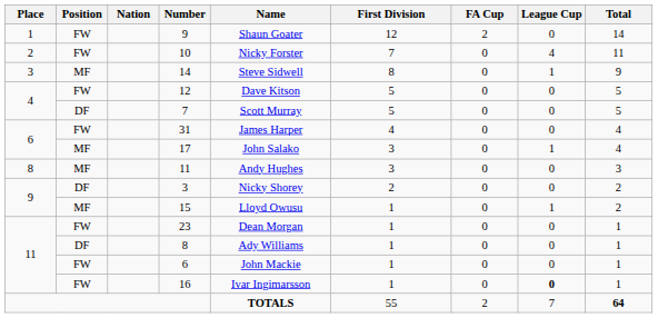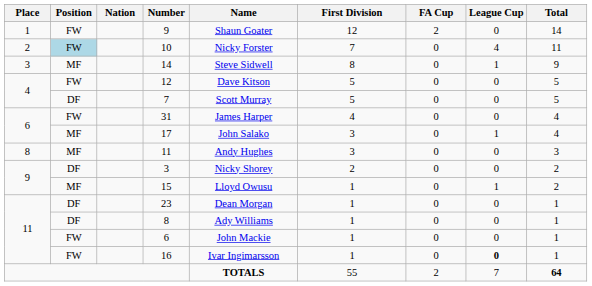10 | Position: no background -> lightblue background
23 | Position: FW -> DF
